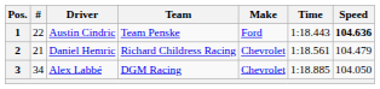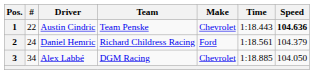1 | Make: Ford -> Chevrolet
2 | #: 21 -> 24
2 | Make: Chevrolet -> Ford
2 | Speed: 104.479 -> 104.379
